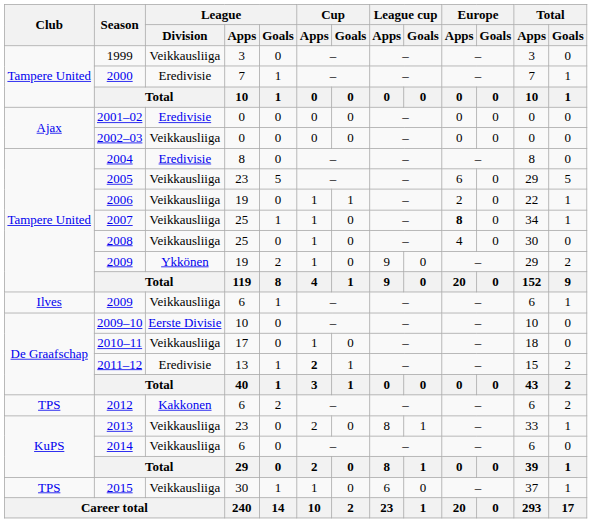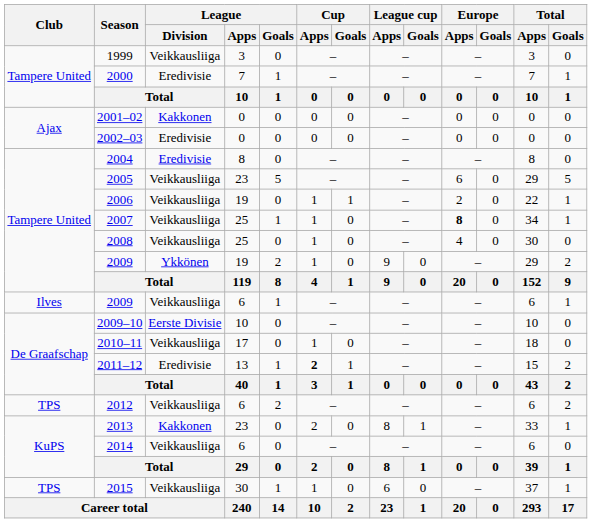2001–02 | League / Division: Eredivisie -> Kakkonen
2002–03 | League / Division: Veikkausliiga -> Eredivisie
2012 | League / Division: Kakkonen -> Veikkausliiga
2013 | League / Division: Veikkausliiga -> Kakkonen
